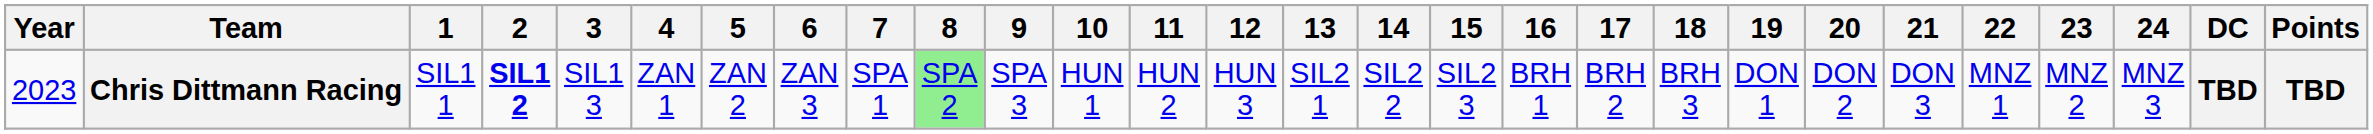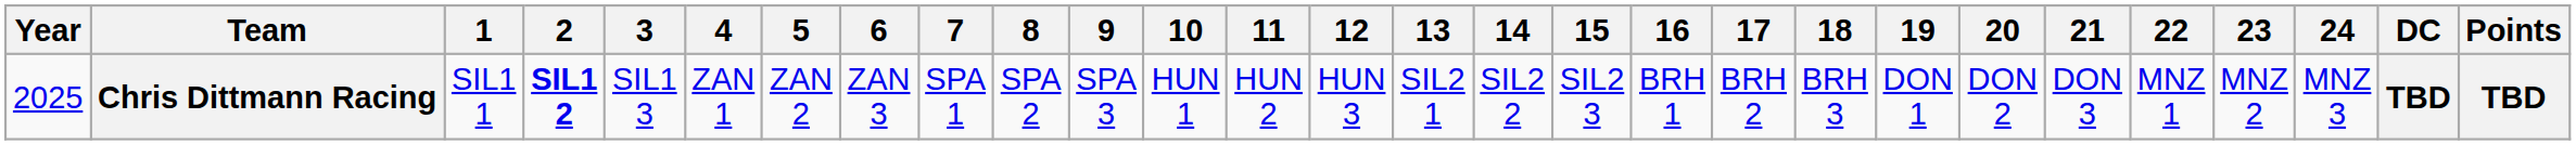Chris Dittmann Racing | Year: 2023 -> 2025
Chris Dittmann Racing | 8: lightgreen background -> no background
